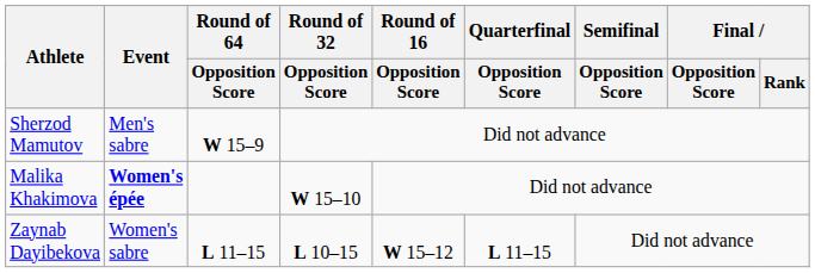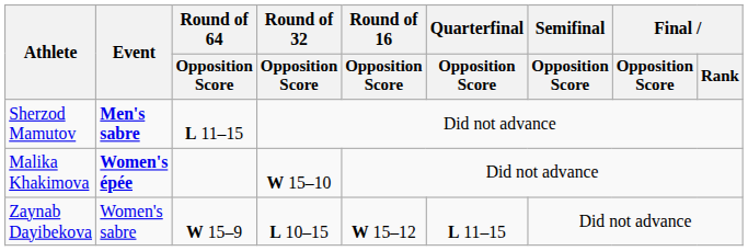Sherzod Mamutov | Event: normal -> bold
Sherzod Mamutov | Round of 64 / Opposition Score: W 15–9 -> L 11–15
Zaynab Dayibekova | Round of 64 / Opposition Score: L 11–15 -> W 15–9
